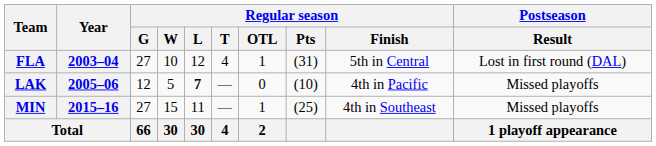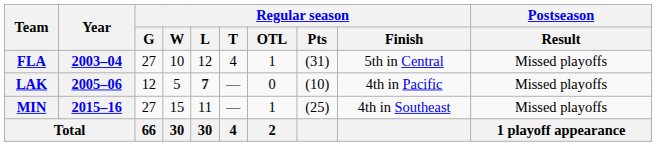FLA | Postseason / Result: Lost in first round (DAL) -> Missed playoffs
